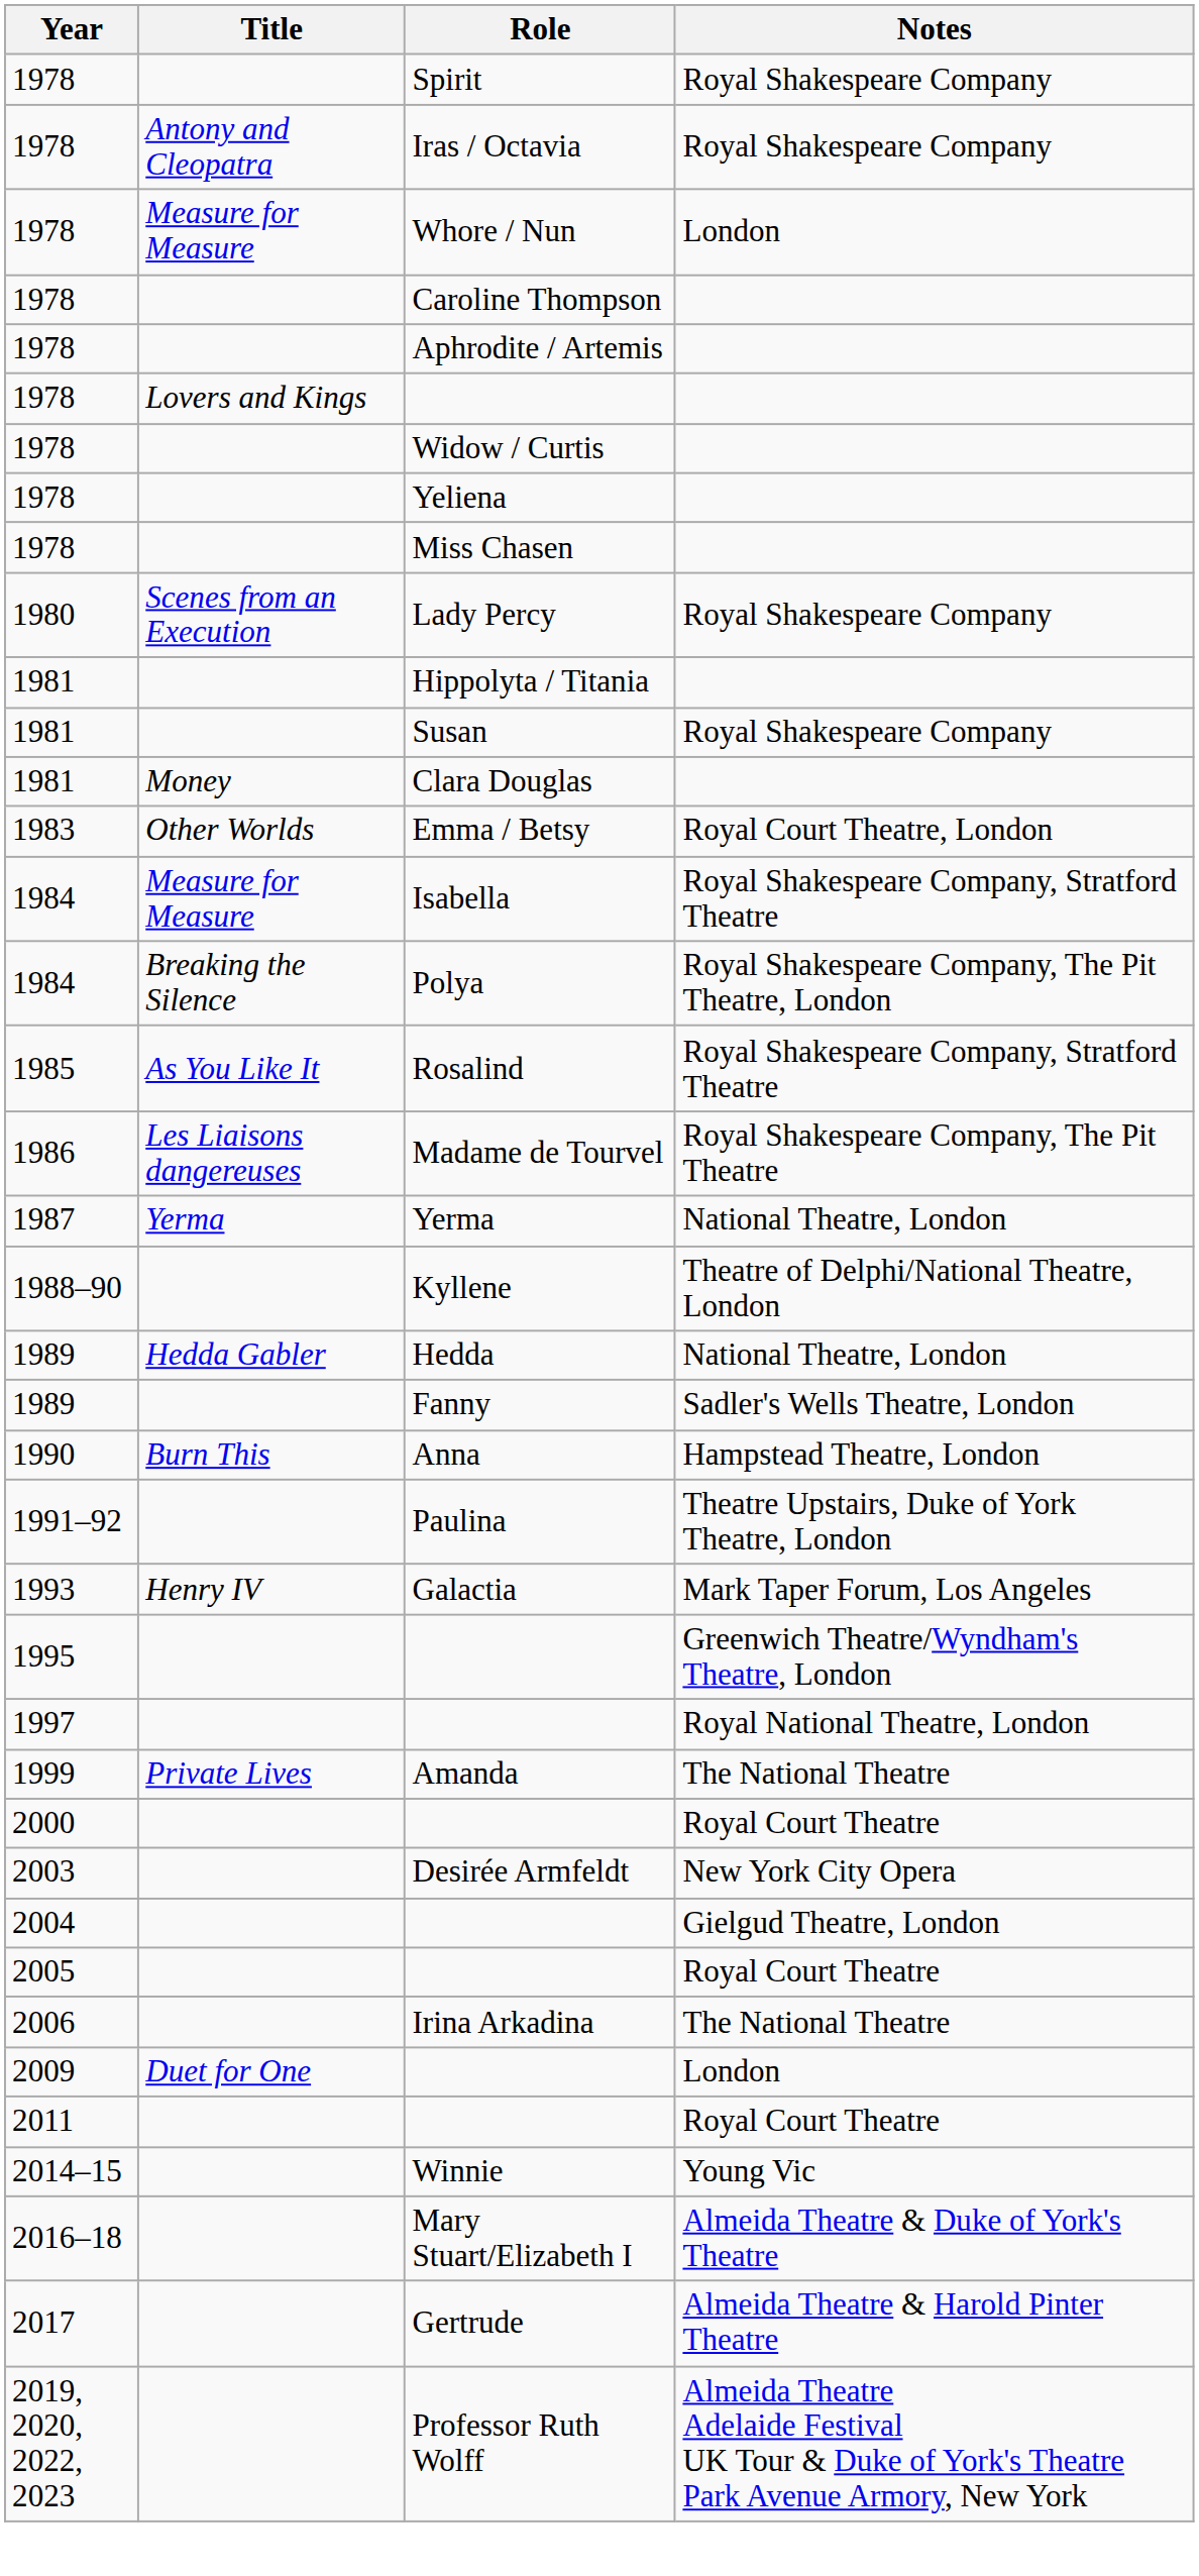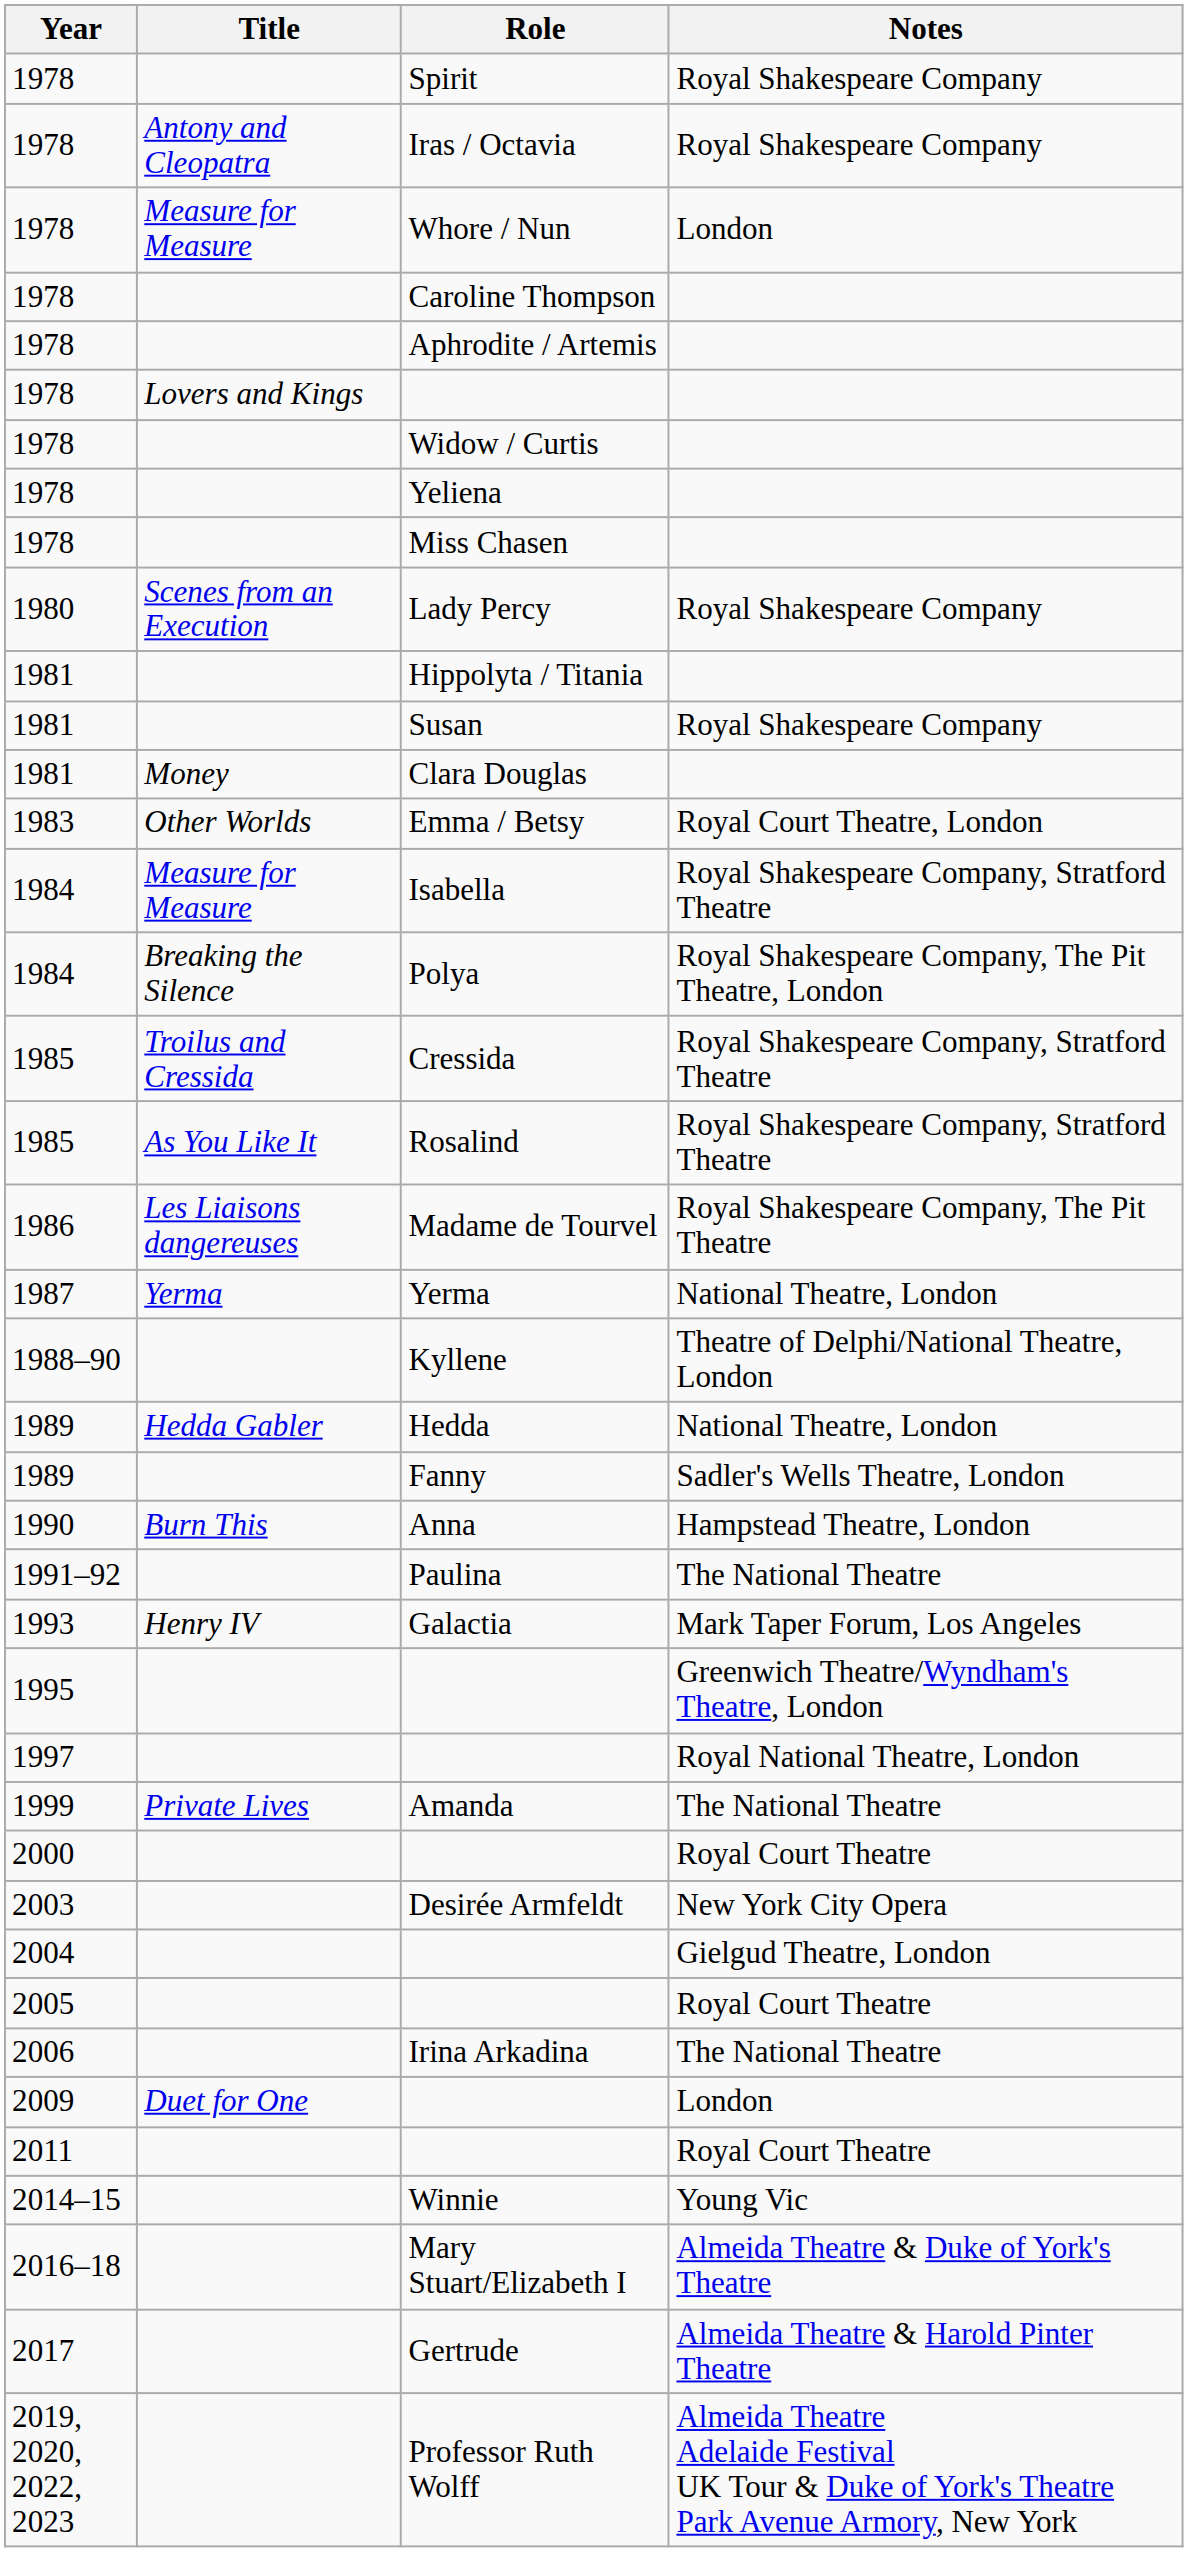+ row: 1985 | Troilus and Cressida | Cressida | Royal Shakespeare Company, Stratford Theatre
Paulina | Notes: Theatre Upstairs, Duke of York Theatre, London -> The National Theatre
